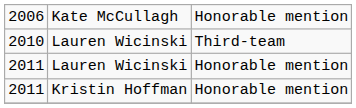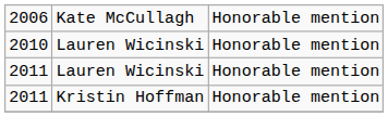2010 | column 3: Third-team -> Honorable mention
